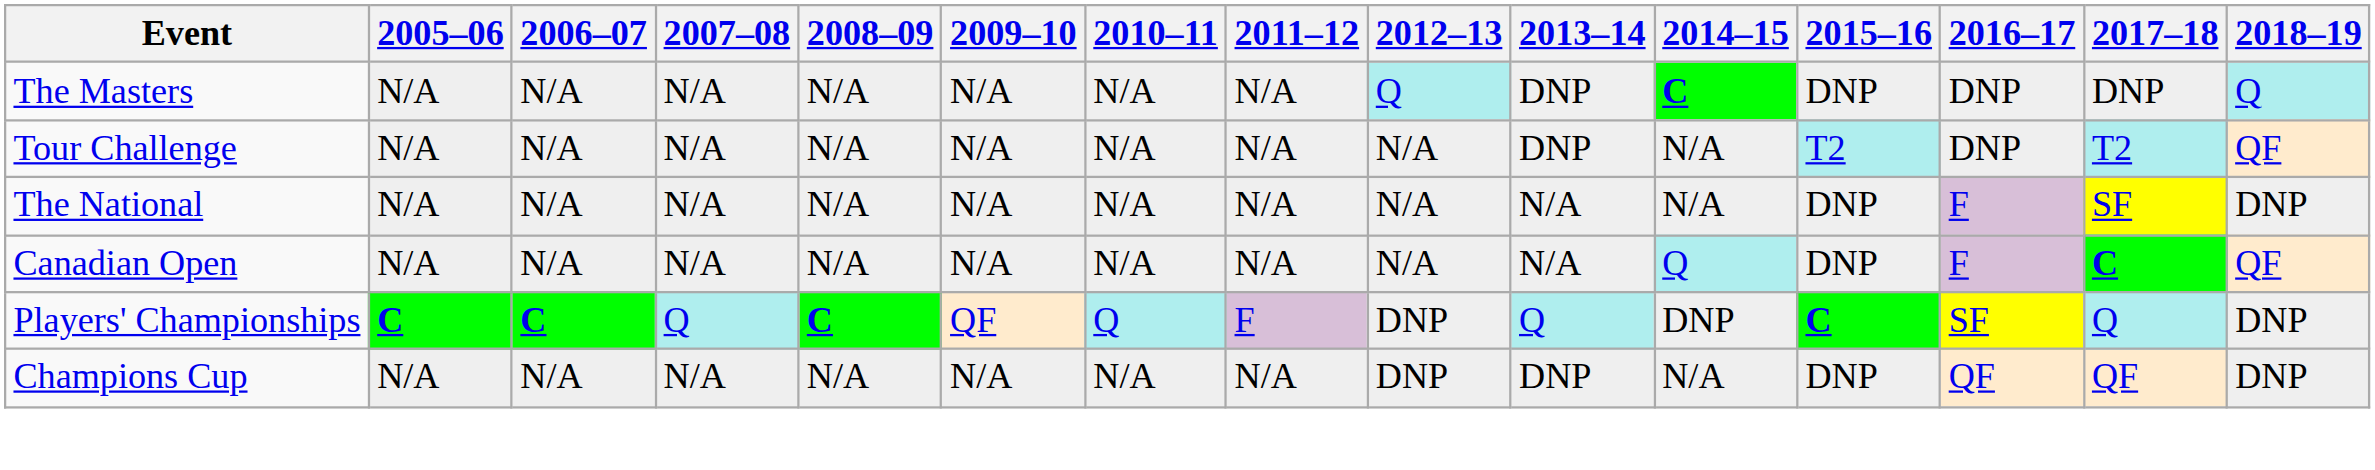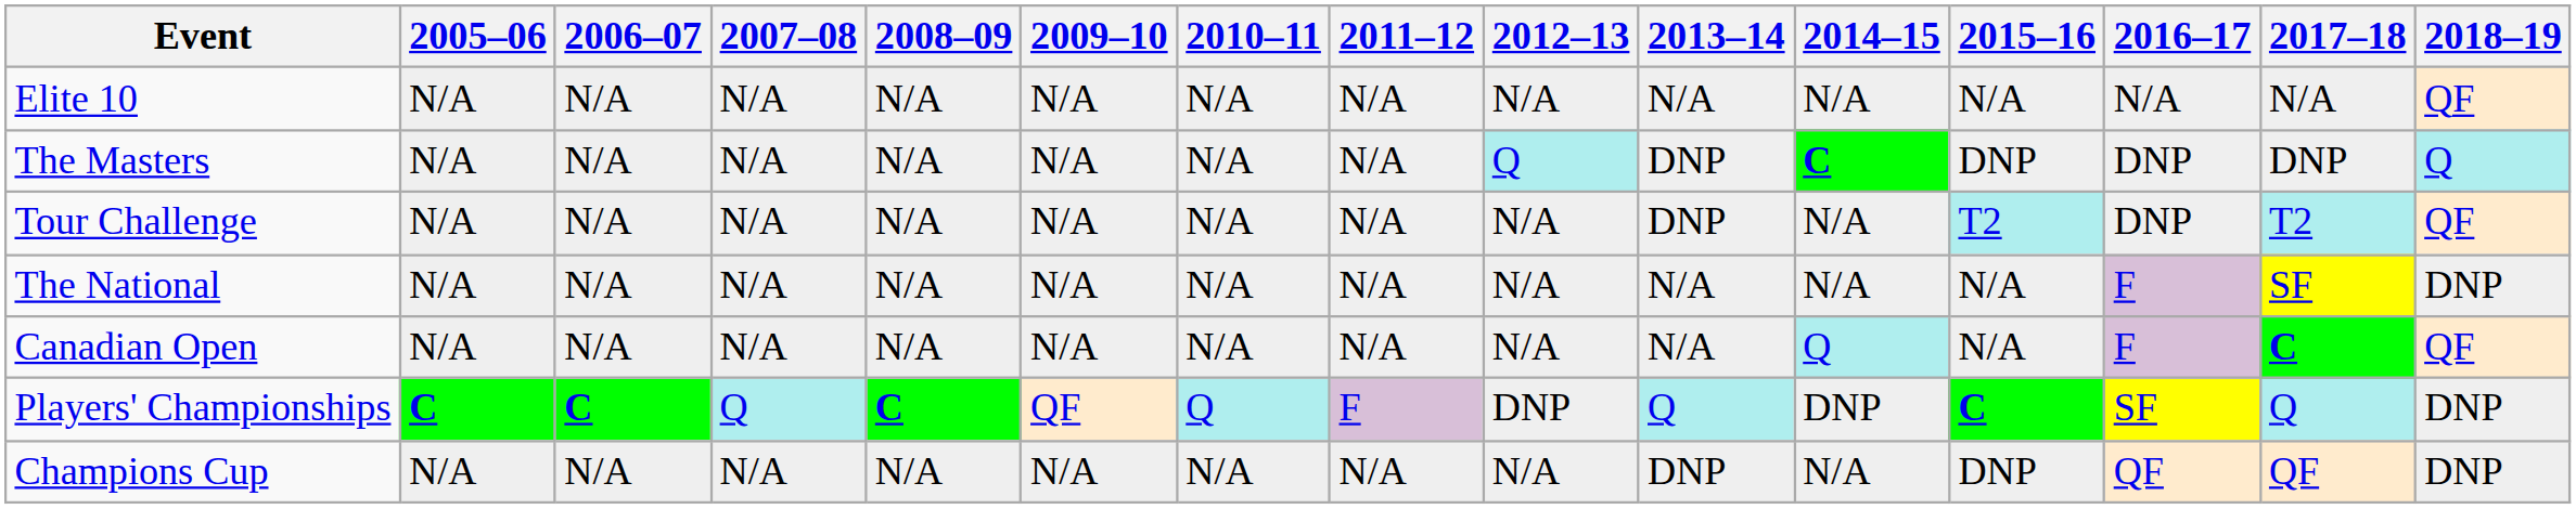+ row: Elite 10 | N/A | N/A | N/A | N/A | N/A | N/A | N/A | N/A | N/A | N/A | N/A | N/A | N/A | QF
The National | 2015–16: DNP -> N/A
Canadian Open | 2015–16: DNP -> N/A
Champions Cup | 2012–13: DNP -> N/A
